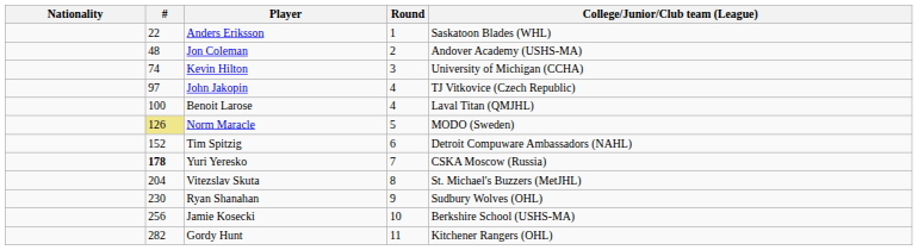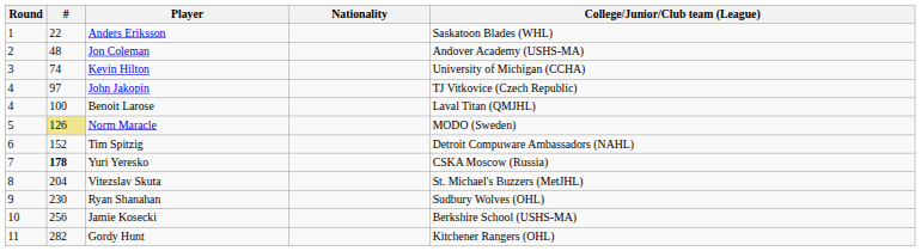columns swapped: Round <-> Nationality
